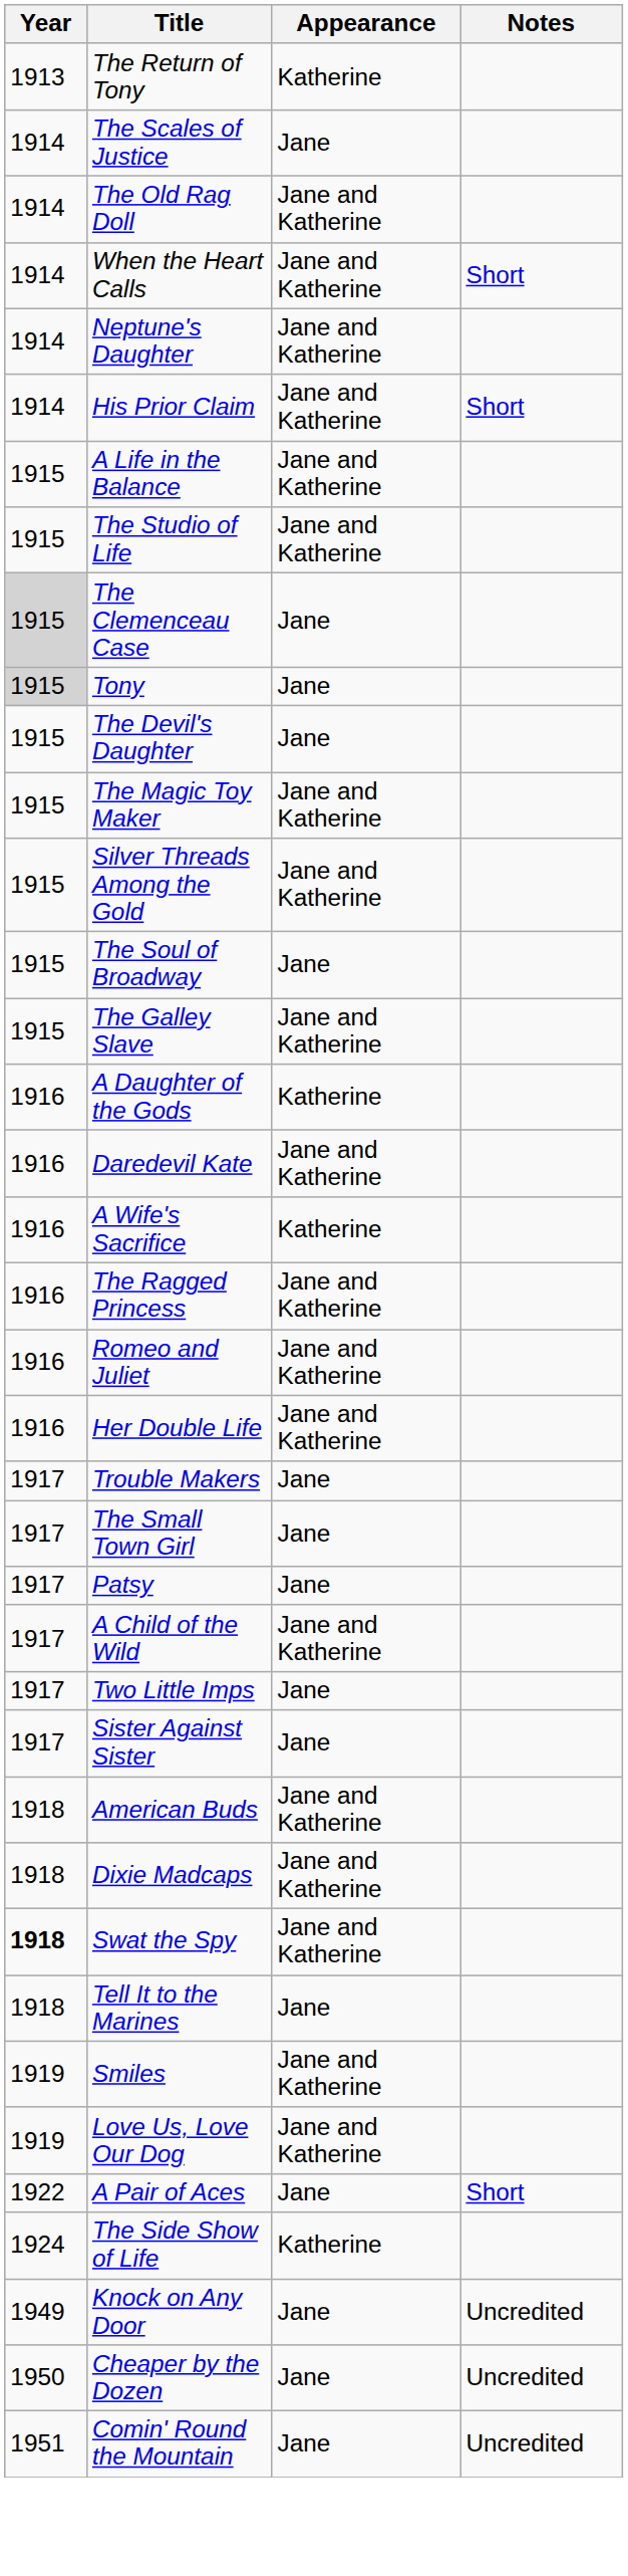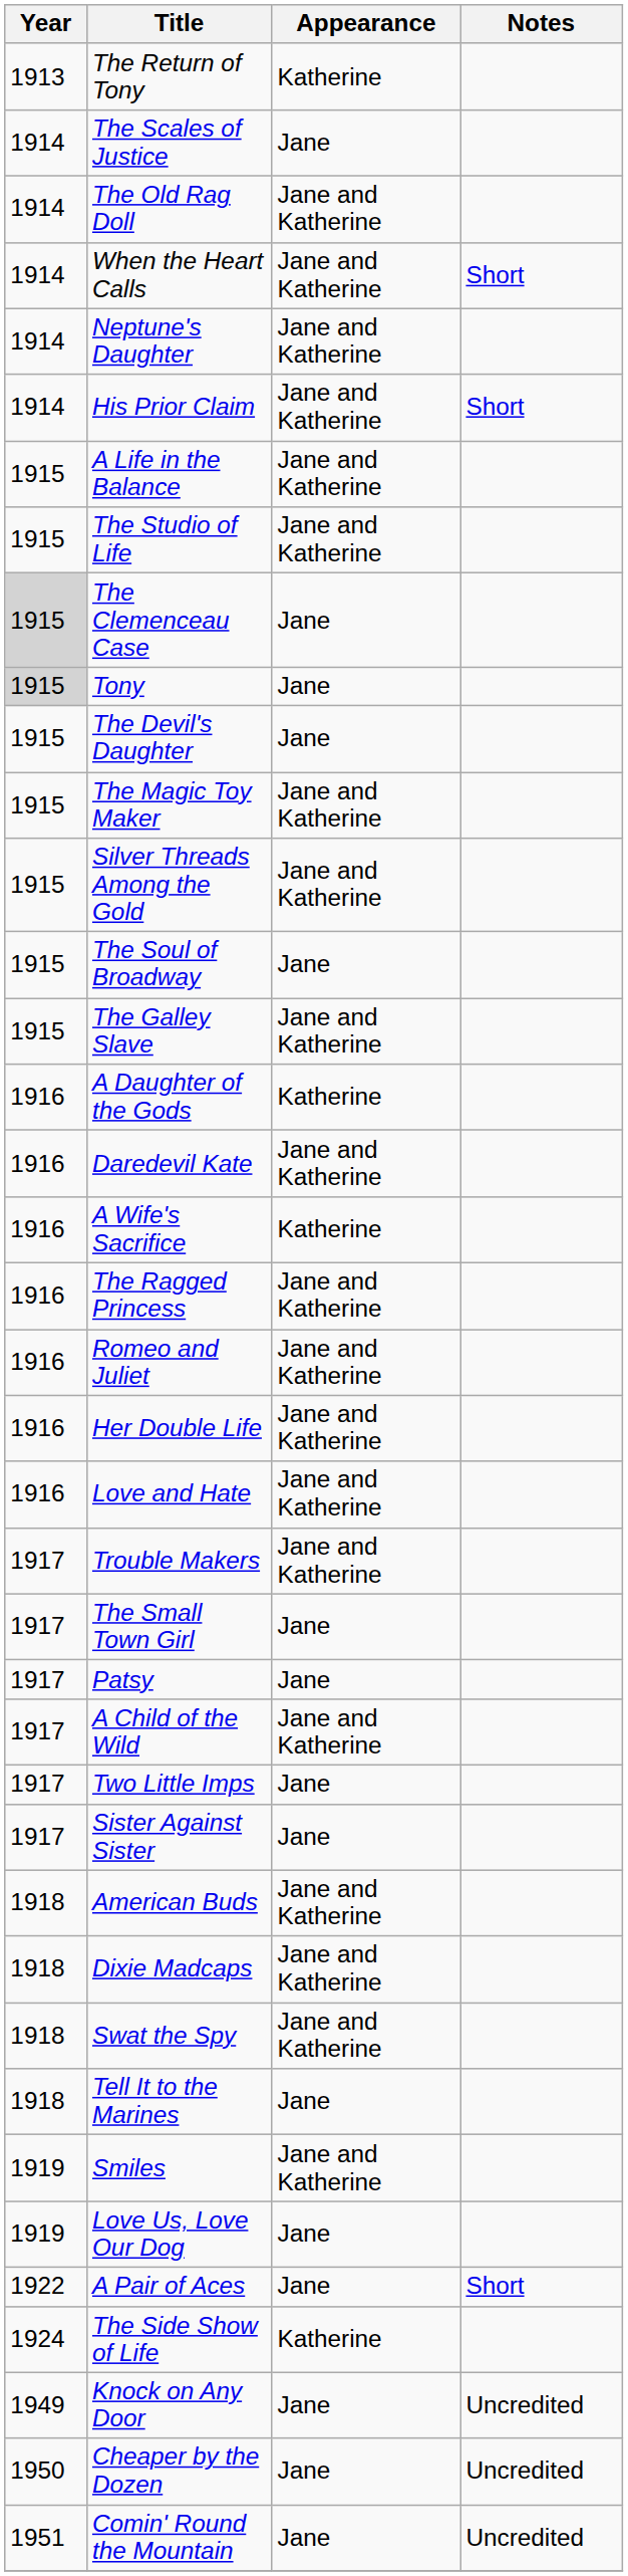+ row: 1916 | Love and Hate | Jane and Katherine
Trouble Makers | Appearance: Jane -> Jane and Katherine
Swat the Spy | Year: bold -> normal
Love Us, Love Our Dog | Appearance: Jane and Katherine -> Jane
